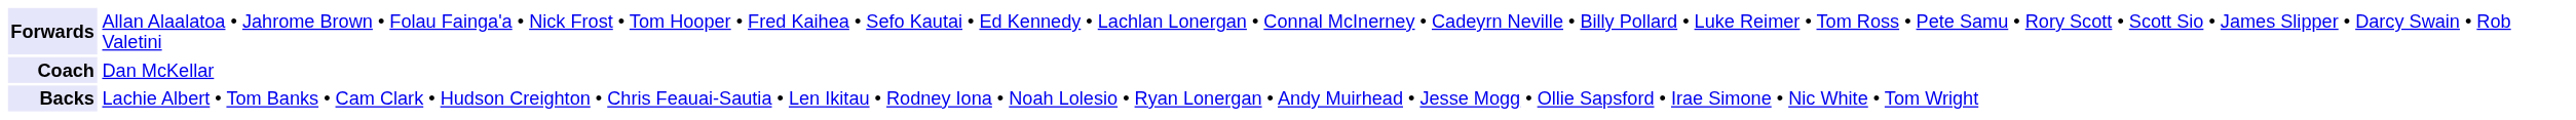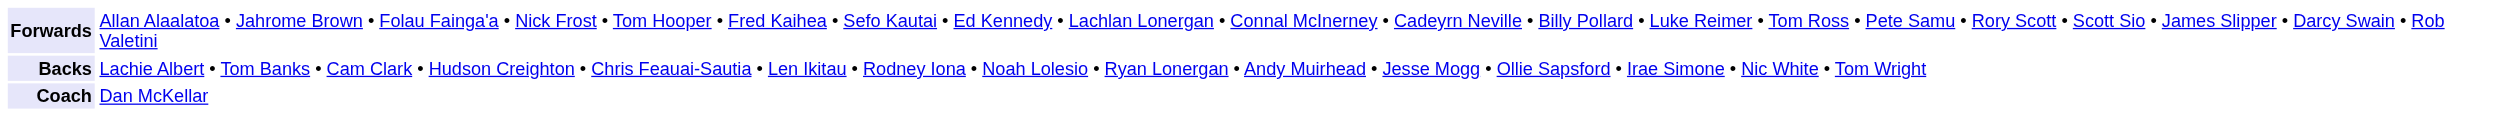rows swapped: Backs <-> Coach
